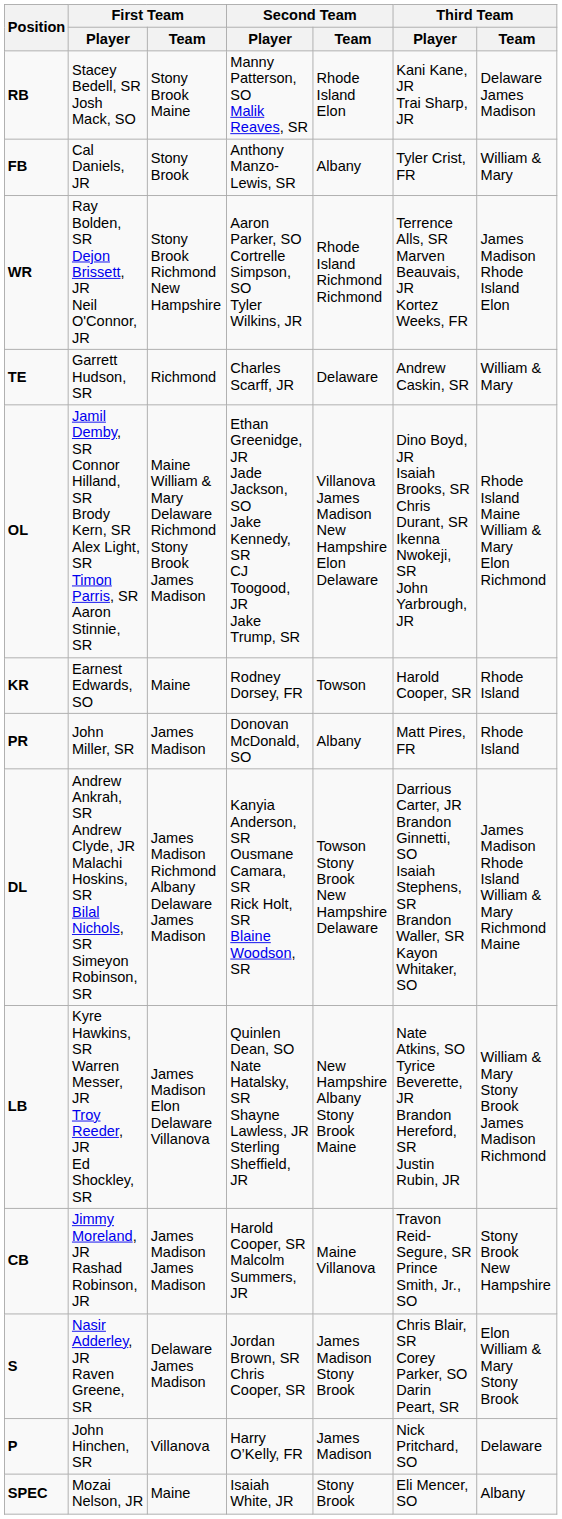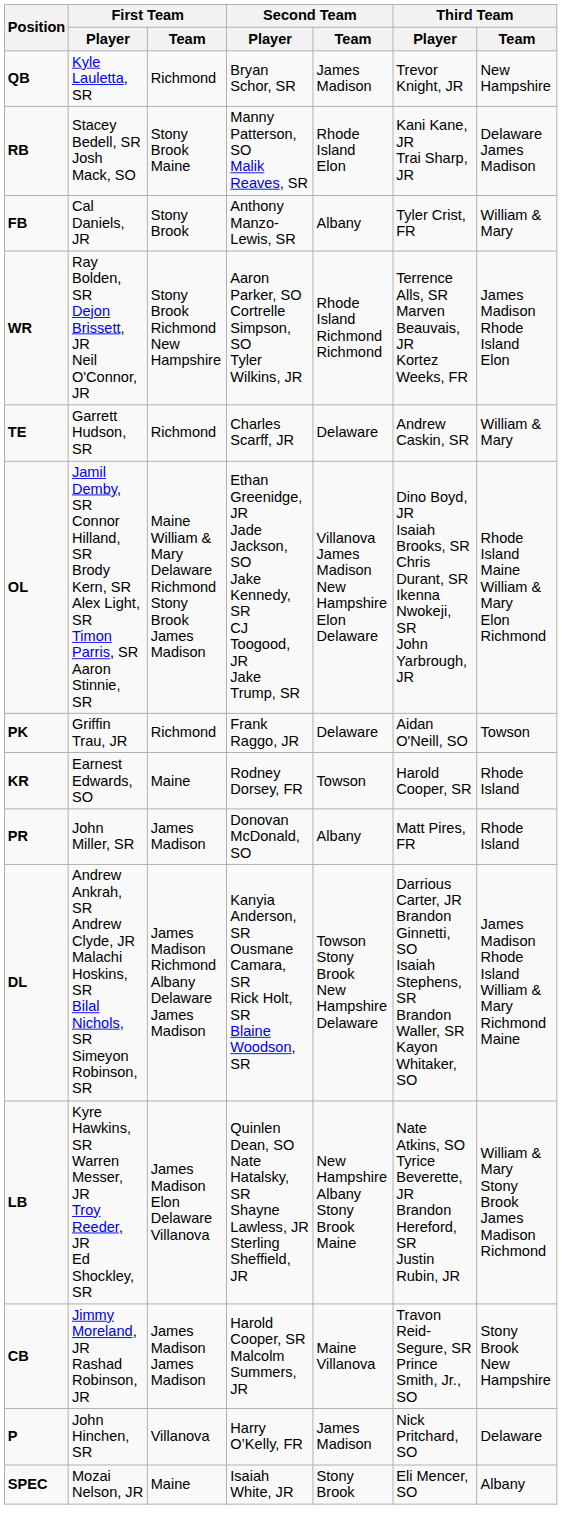+ row: QB | Kyle Lauletta, SR | Richmond | Bryan Schor, SR | James Madison | Trevor Knight, JR | New Hampshire
+ row: PK | Griffin Trau, JR | Richmond | Frank Raggo, JR | Delaware | Aidan O'Neill, SO | Towson
- row: S | Nasir Adderley, JR Raven Greene, SR | Delaware James Madison | Jordan Brown, SR Chris Cooper, SR | James Madison Stony Brook | Chris Blair, SR Corey Parker, SO Darin Peart, SR | Elon William & Mary Stony Brook
